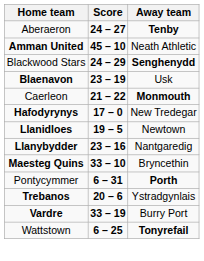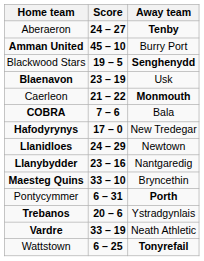Amman United | Away team: Neath Athletic -> Burry Port
Blackwood Stars | Score: 24 – 29 -> 19 – 5
+ row: COBRA | 7 – 6 | Bala
Llanidloes | Score: 19 – 5 -> 24 – 29
Vardre | Away team: Burry Port -> Neath Athletic
